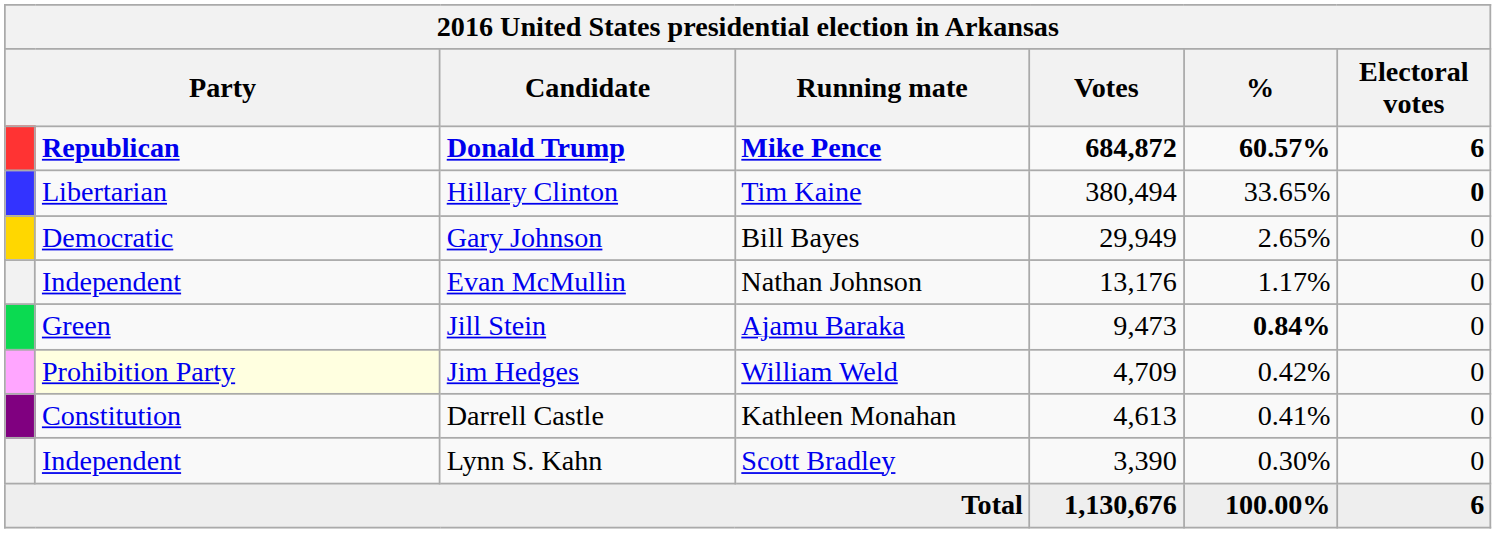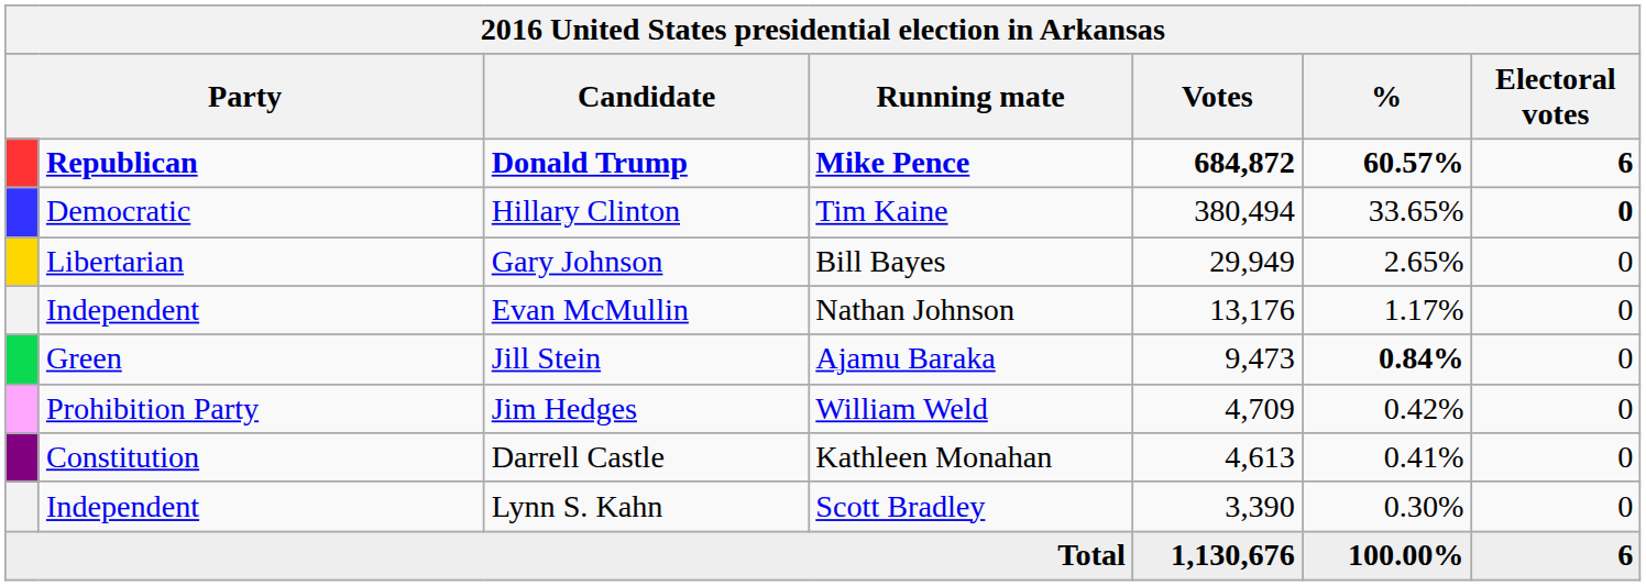Hillary Clinton | column 2: Libertarian -> Democratic
Gary Johnson | column 2: Democratic -> Libertarian
Jim Hedges | column 2: lightyellow background -> no background
